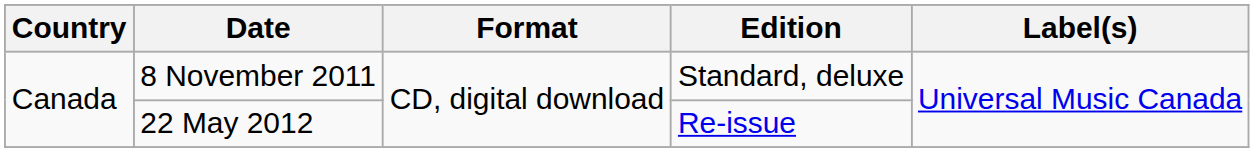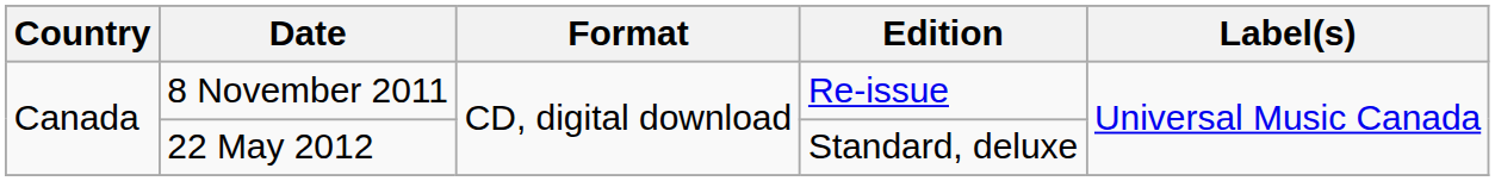8 November 2011 | Edition: Standard, deluxe -> Re-issue
22 May 2012 | Edition: Re-issue -> Standard, deluxe
